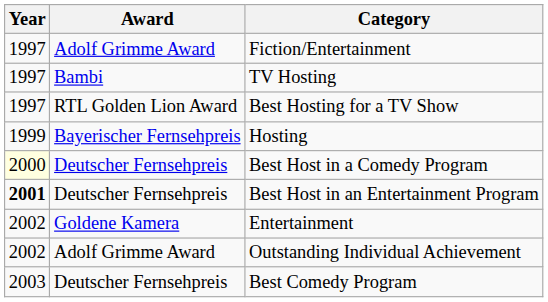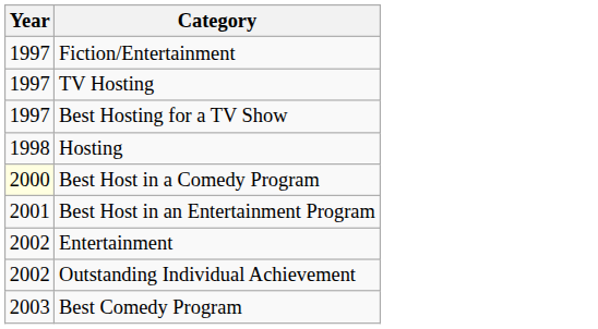- column: Award | Adolf Grimme Award | Bambi | RTL Golden Lion Award | Bayerischer Fernsehpreis | Deutscher Fernsehpreis | Deutscher Fernsehpreis | Goldene Kamera | Adolf Grimme Award | Deutscher Fernsehpreis
Hosting | Year: 1999 -> 1998
Best Host in an Entertainment Program | Year: bold -> normal
